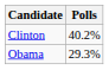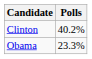Obama | Polls: 29.3% -> 23.3%
